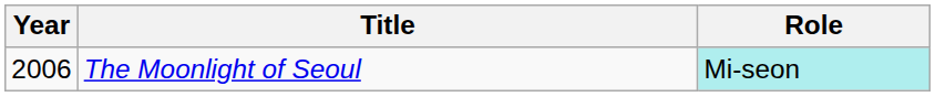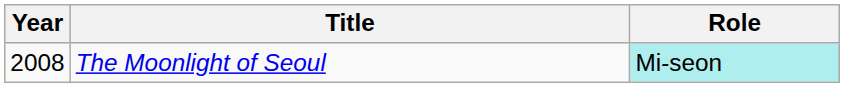The Moonlight of Seoul | Year: 2006 -> 2008
